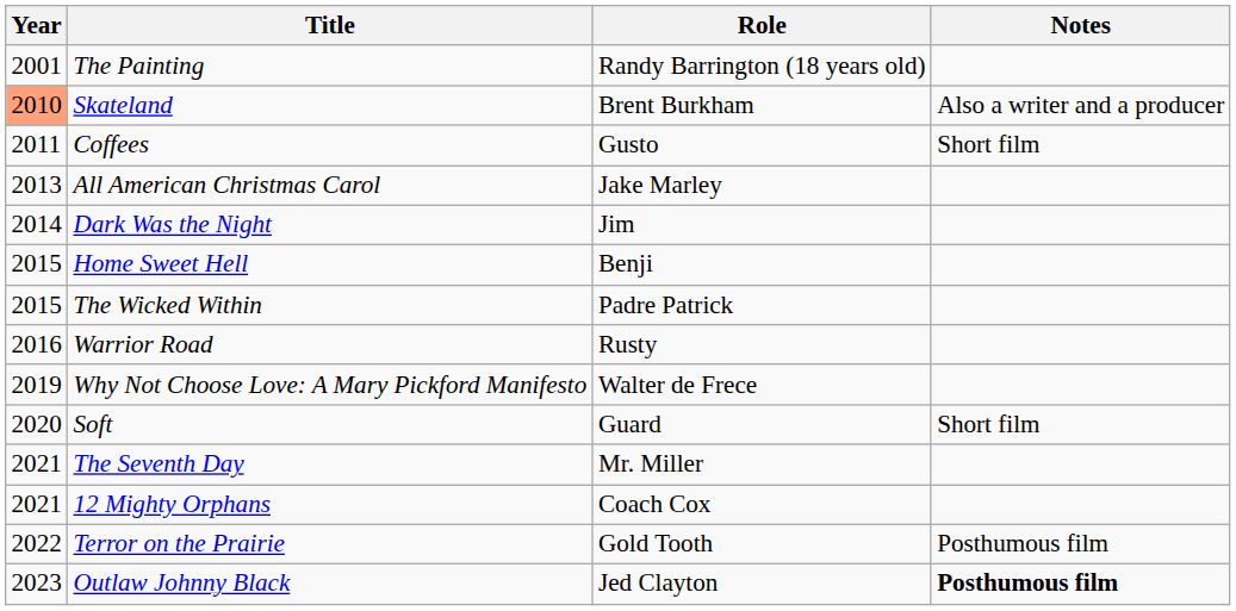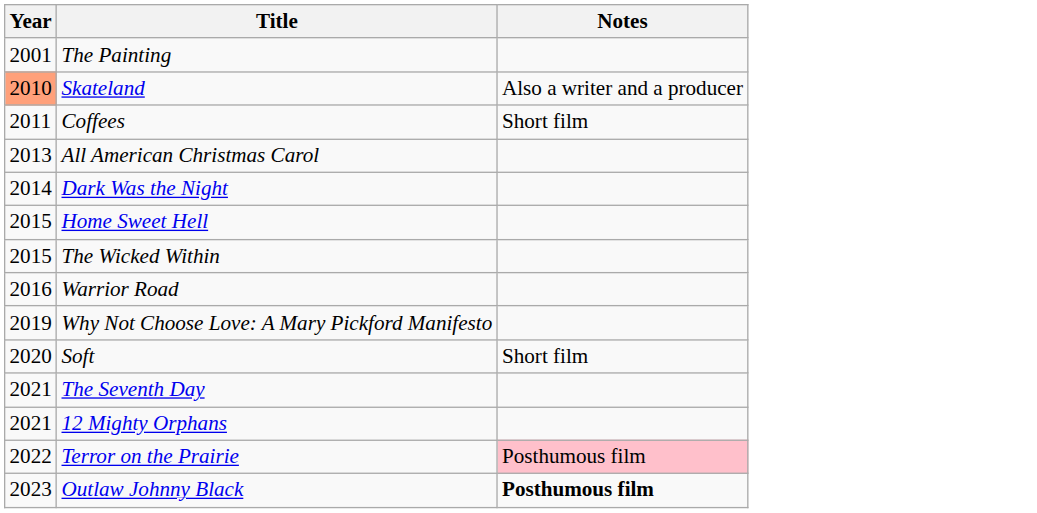- column: Role | Randy Barrington (18 years old) | Brent Burkham | Gusto | Jake Marley | Jim | Benji | Padre Patrick | Rusty | Walter de Frece | Guard | Mr. Miller | Coach Cox | Gold Tooth | Jed Clayton
Terror on the Prairie | Notes: no background -> pink background
